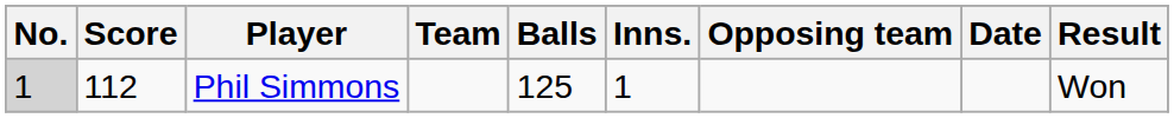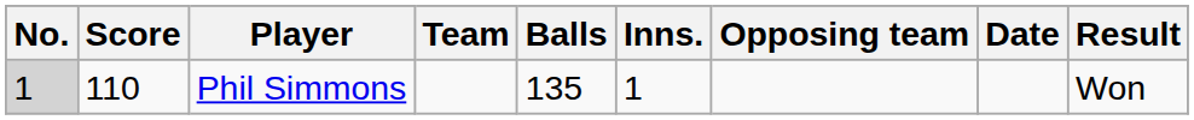Phil Simmons | Score: 112 -> 110
Phil Simmons | Balls: 125 -> 135
